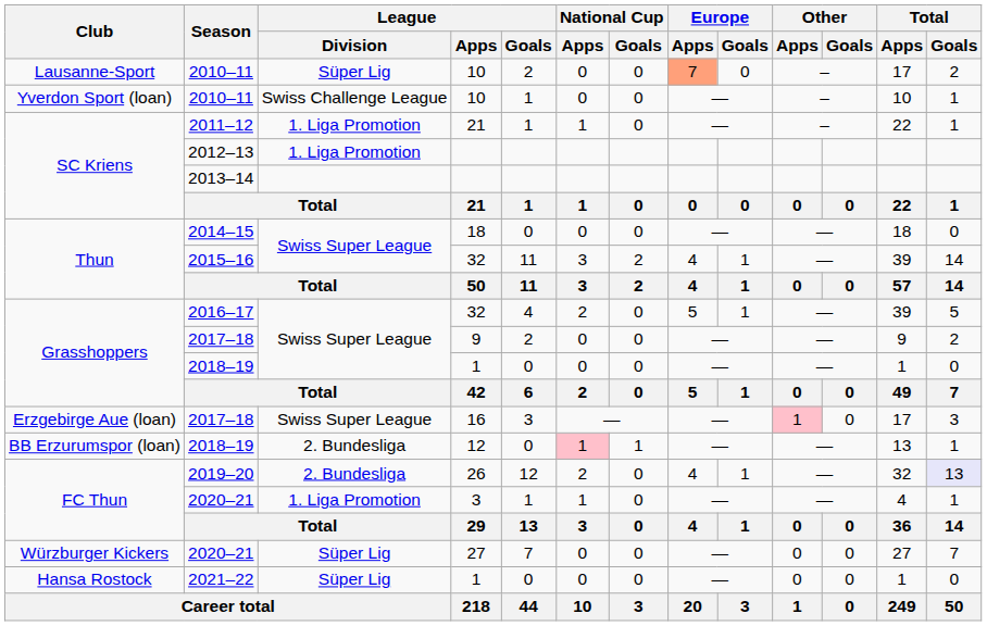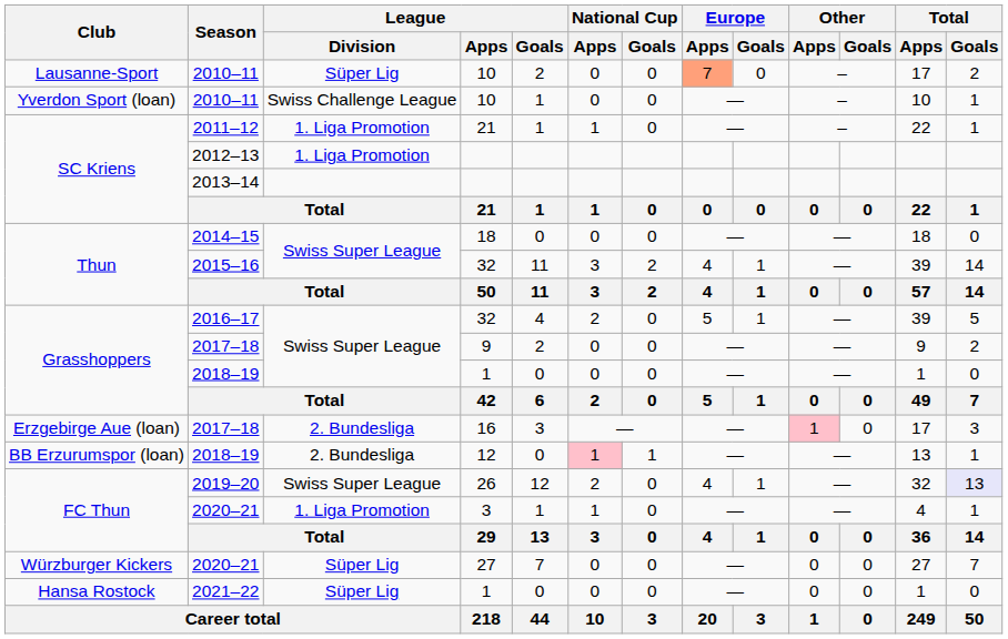Erzgebirge Aue (loan) / 2017–18 | League / Division: Swiss Super League -> 2. Bundesliga
2019–20 | League / Division: 2. Bundesliga -> Swiss Super League
